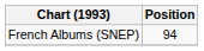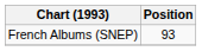French Albums (SNEP) | Position: 94 -> 93
